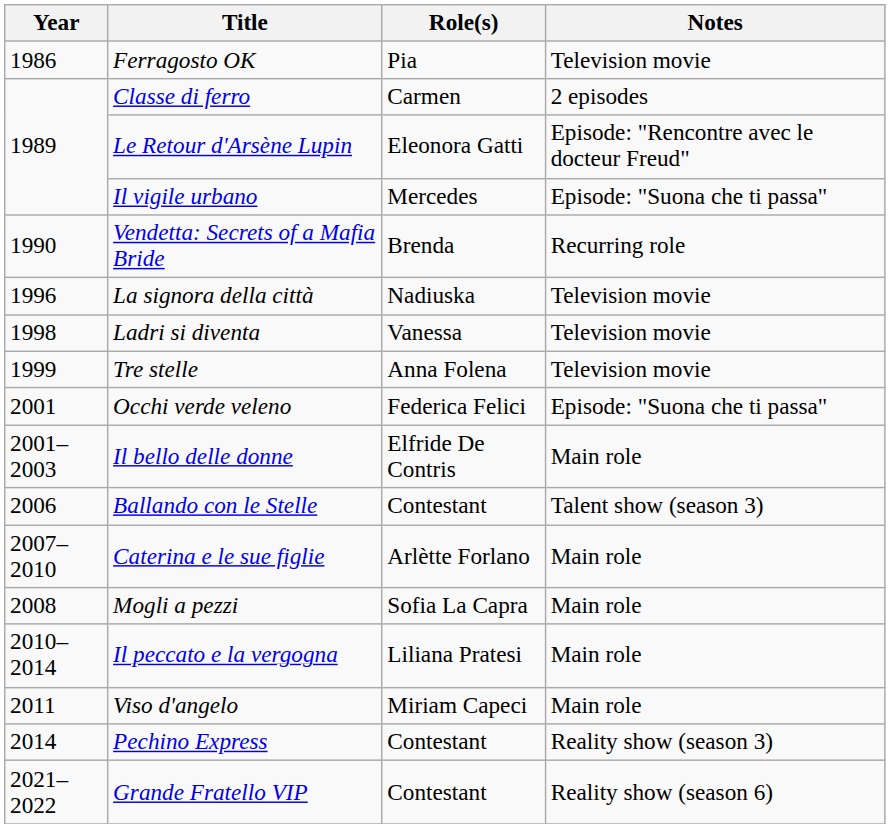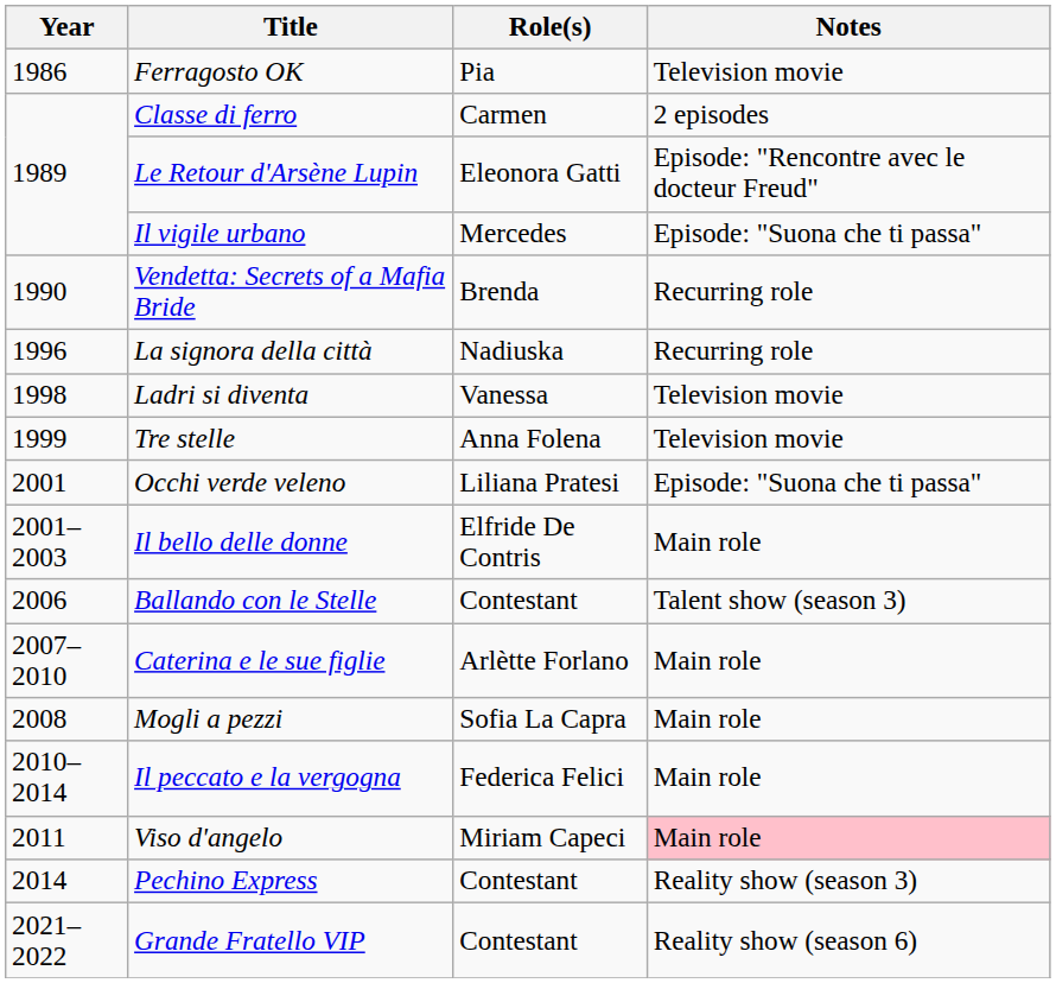La signora della città | Notes: Television movie -> Recurring role
Occhi verde veleno | Role(s): Federica Felici -> Liliana Pratesi
Il peccato e la vergogna | Role(s): Liliana Pratesi -> Federica Felici
Viso d'angelo | Notes: no background -> pink background
